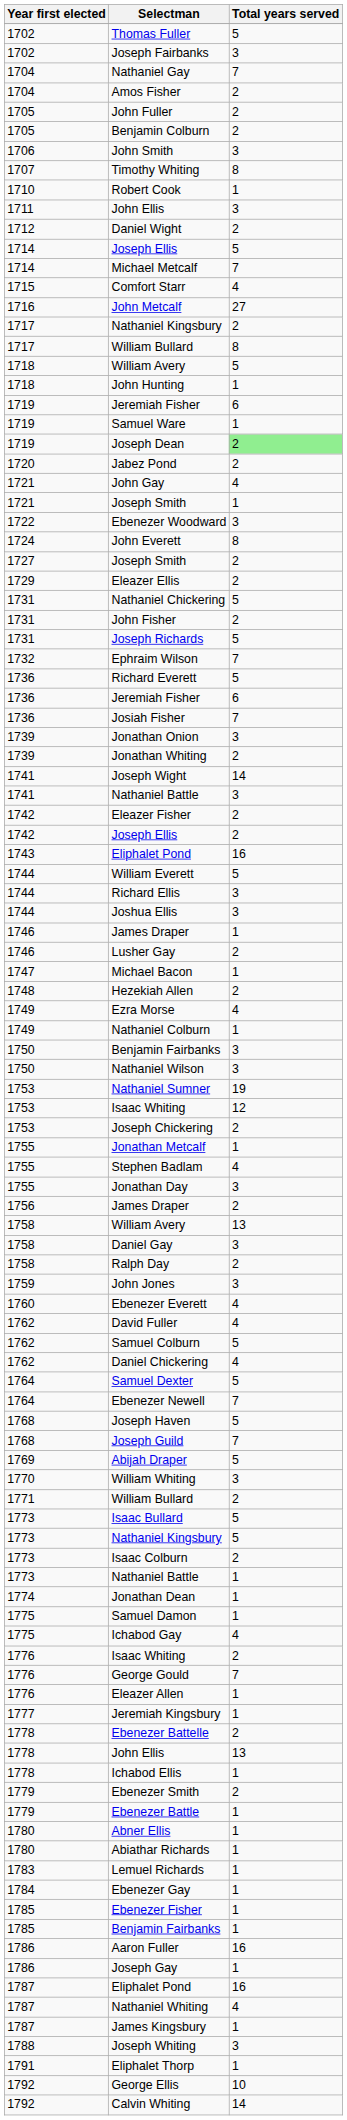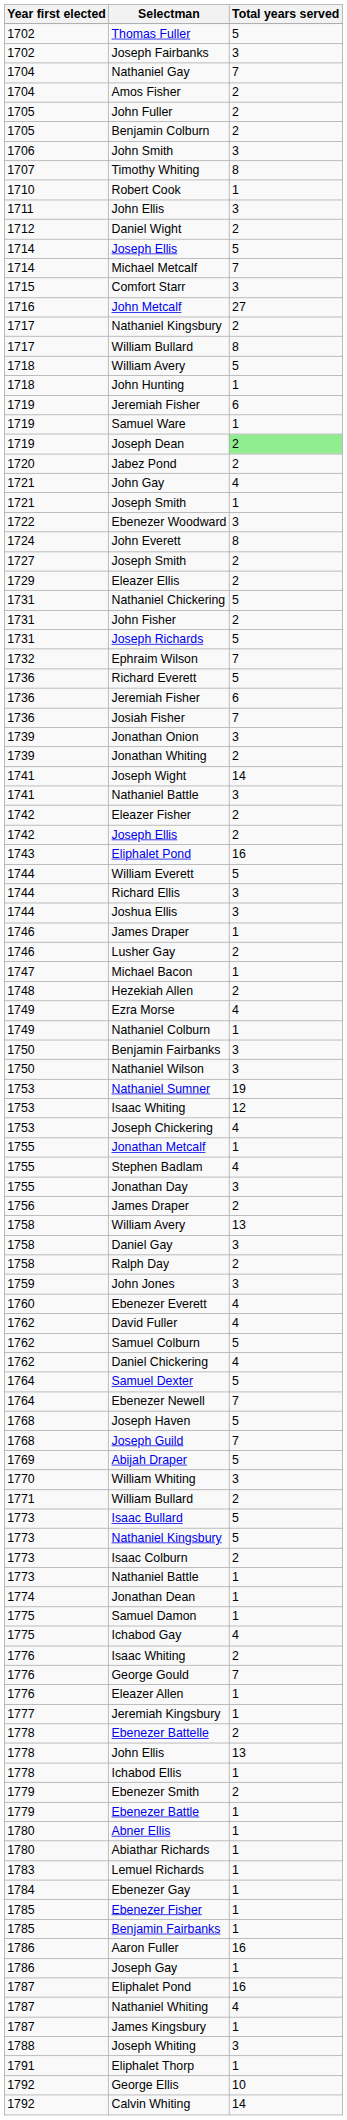Comfort Starr | Total years served: 4 -> 3
Joseph Chickering | Total years served: 2 -> 4
